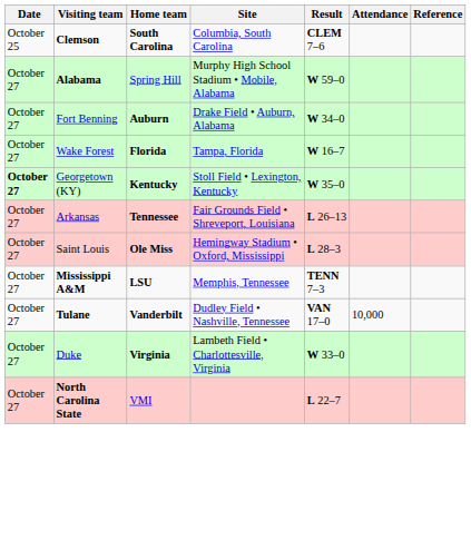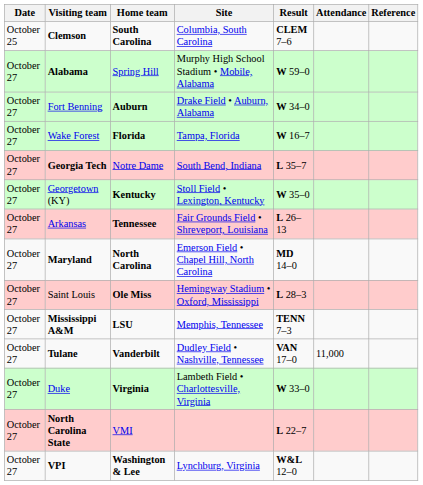+ row: October 27 | Georgia Tech | Notre Dame | South Bend, Indiana | L 35–7
Georgetown (KY) | Date: bold -> normal
+ row: October 27 | Maryland | North Carolina | Emerson Field • Chapel Hill, North Carolina | MD 14–0
Tulane | Attendance: 10,000 -> 11,000
+ row: October 27 | VPI | Washington & Lee | Lynchburg, Virginia | W&L 12–0
